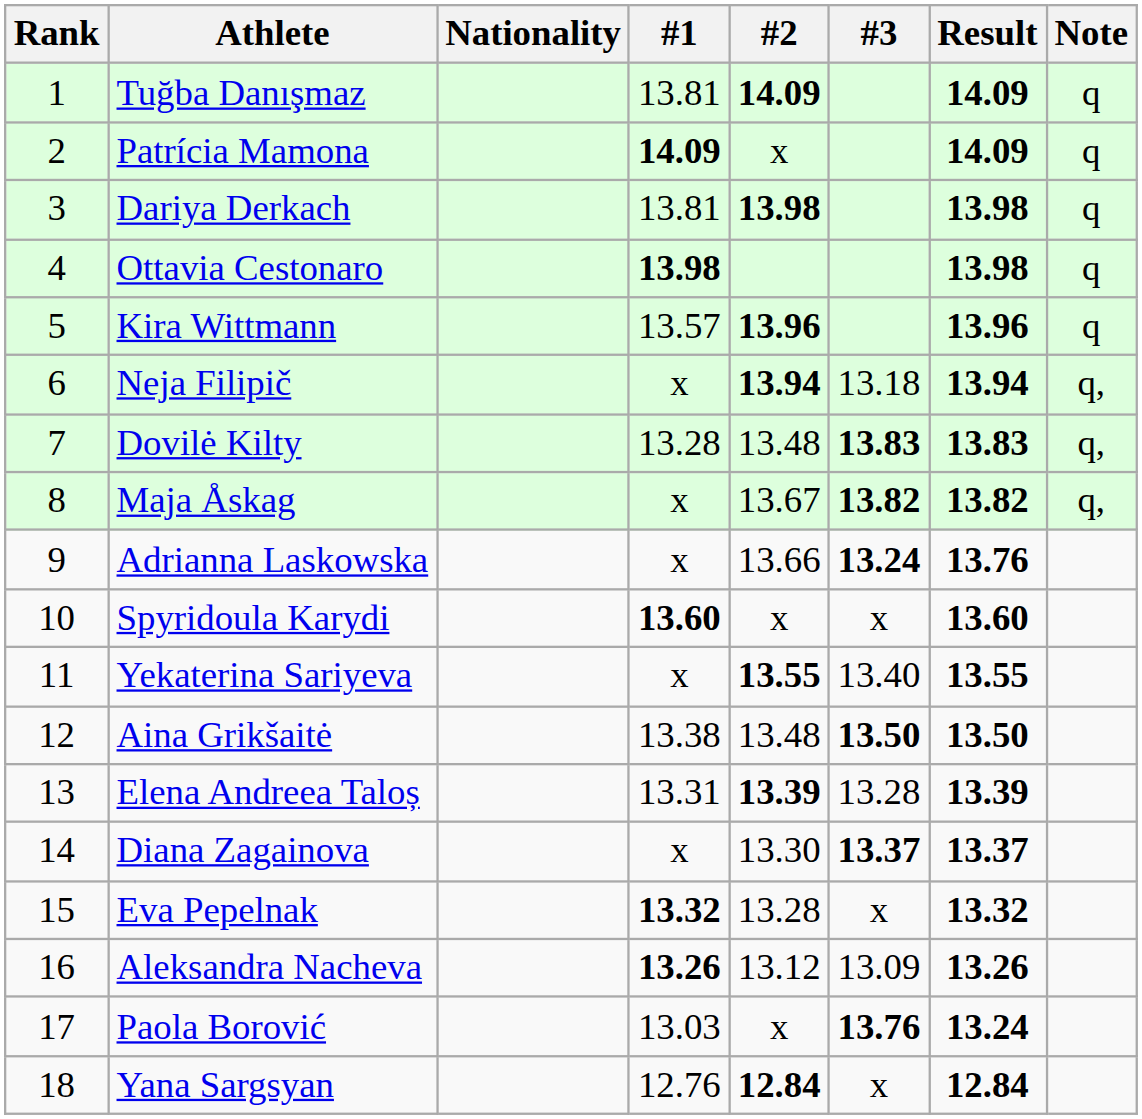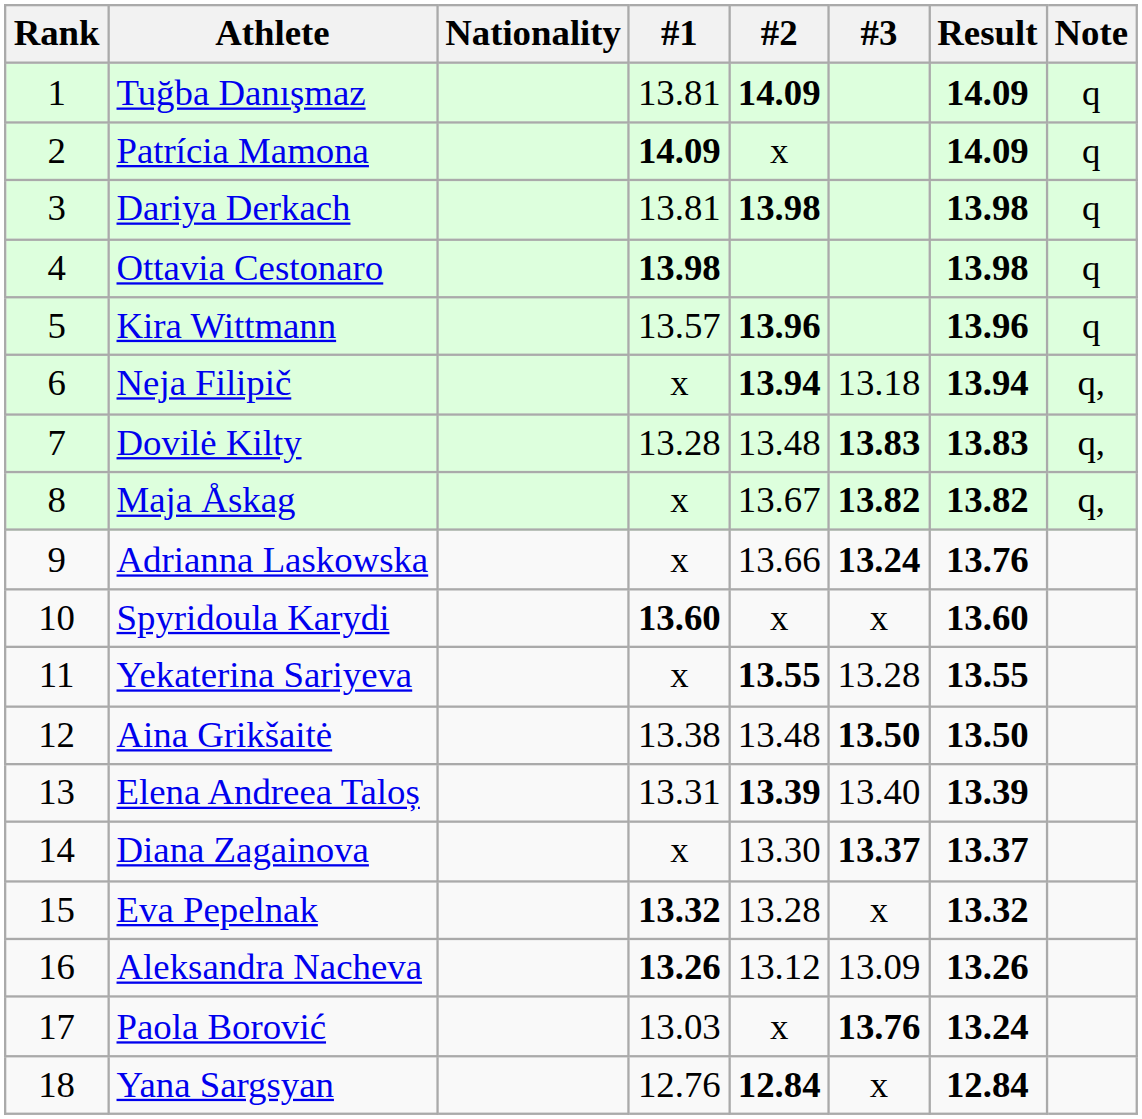Yekaterina Sariyeva | #3: 13.40 -> 13.28
Elena Andreea Taloș | #3: 13.28 -> 13.40
